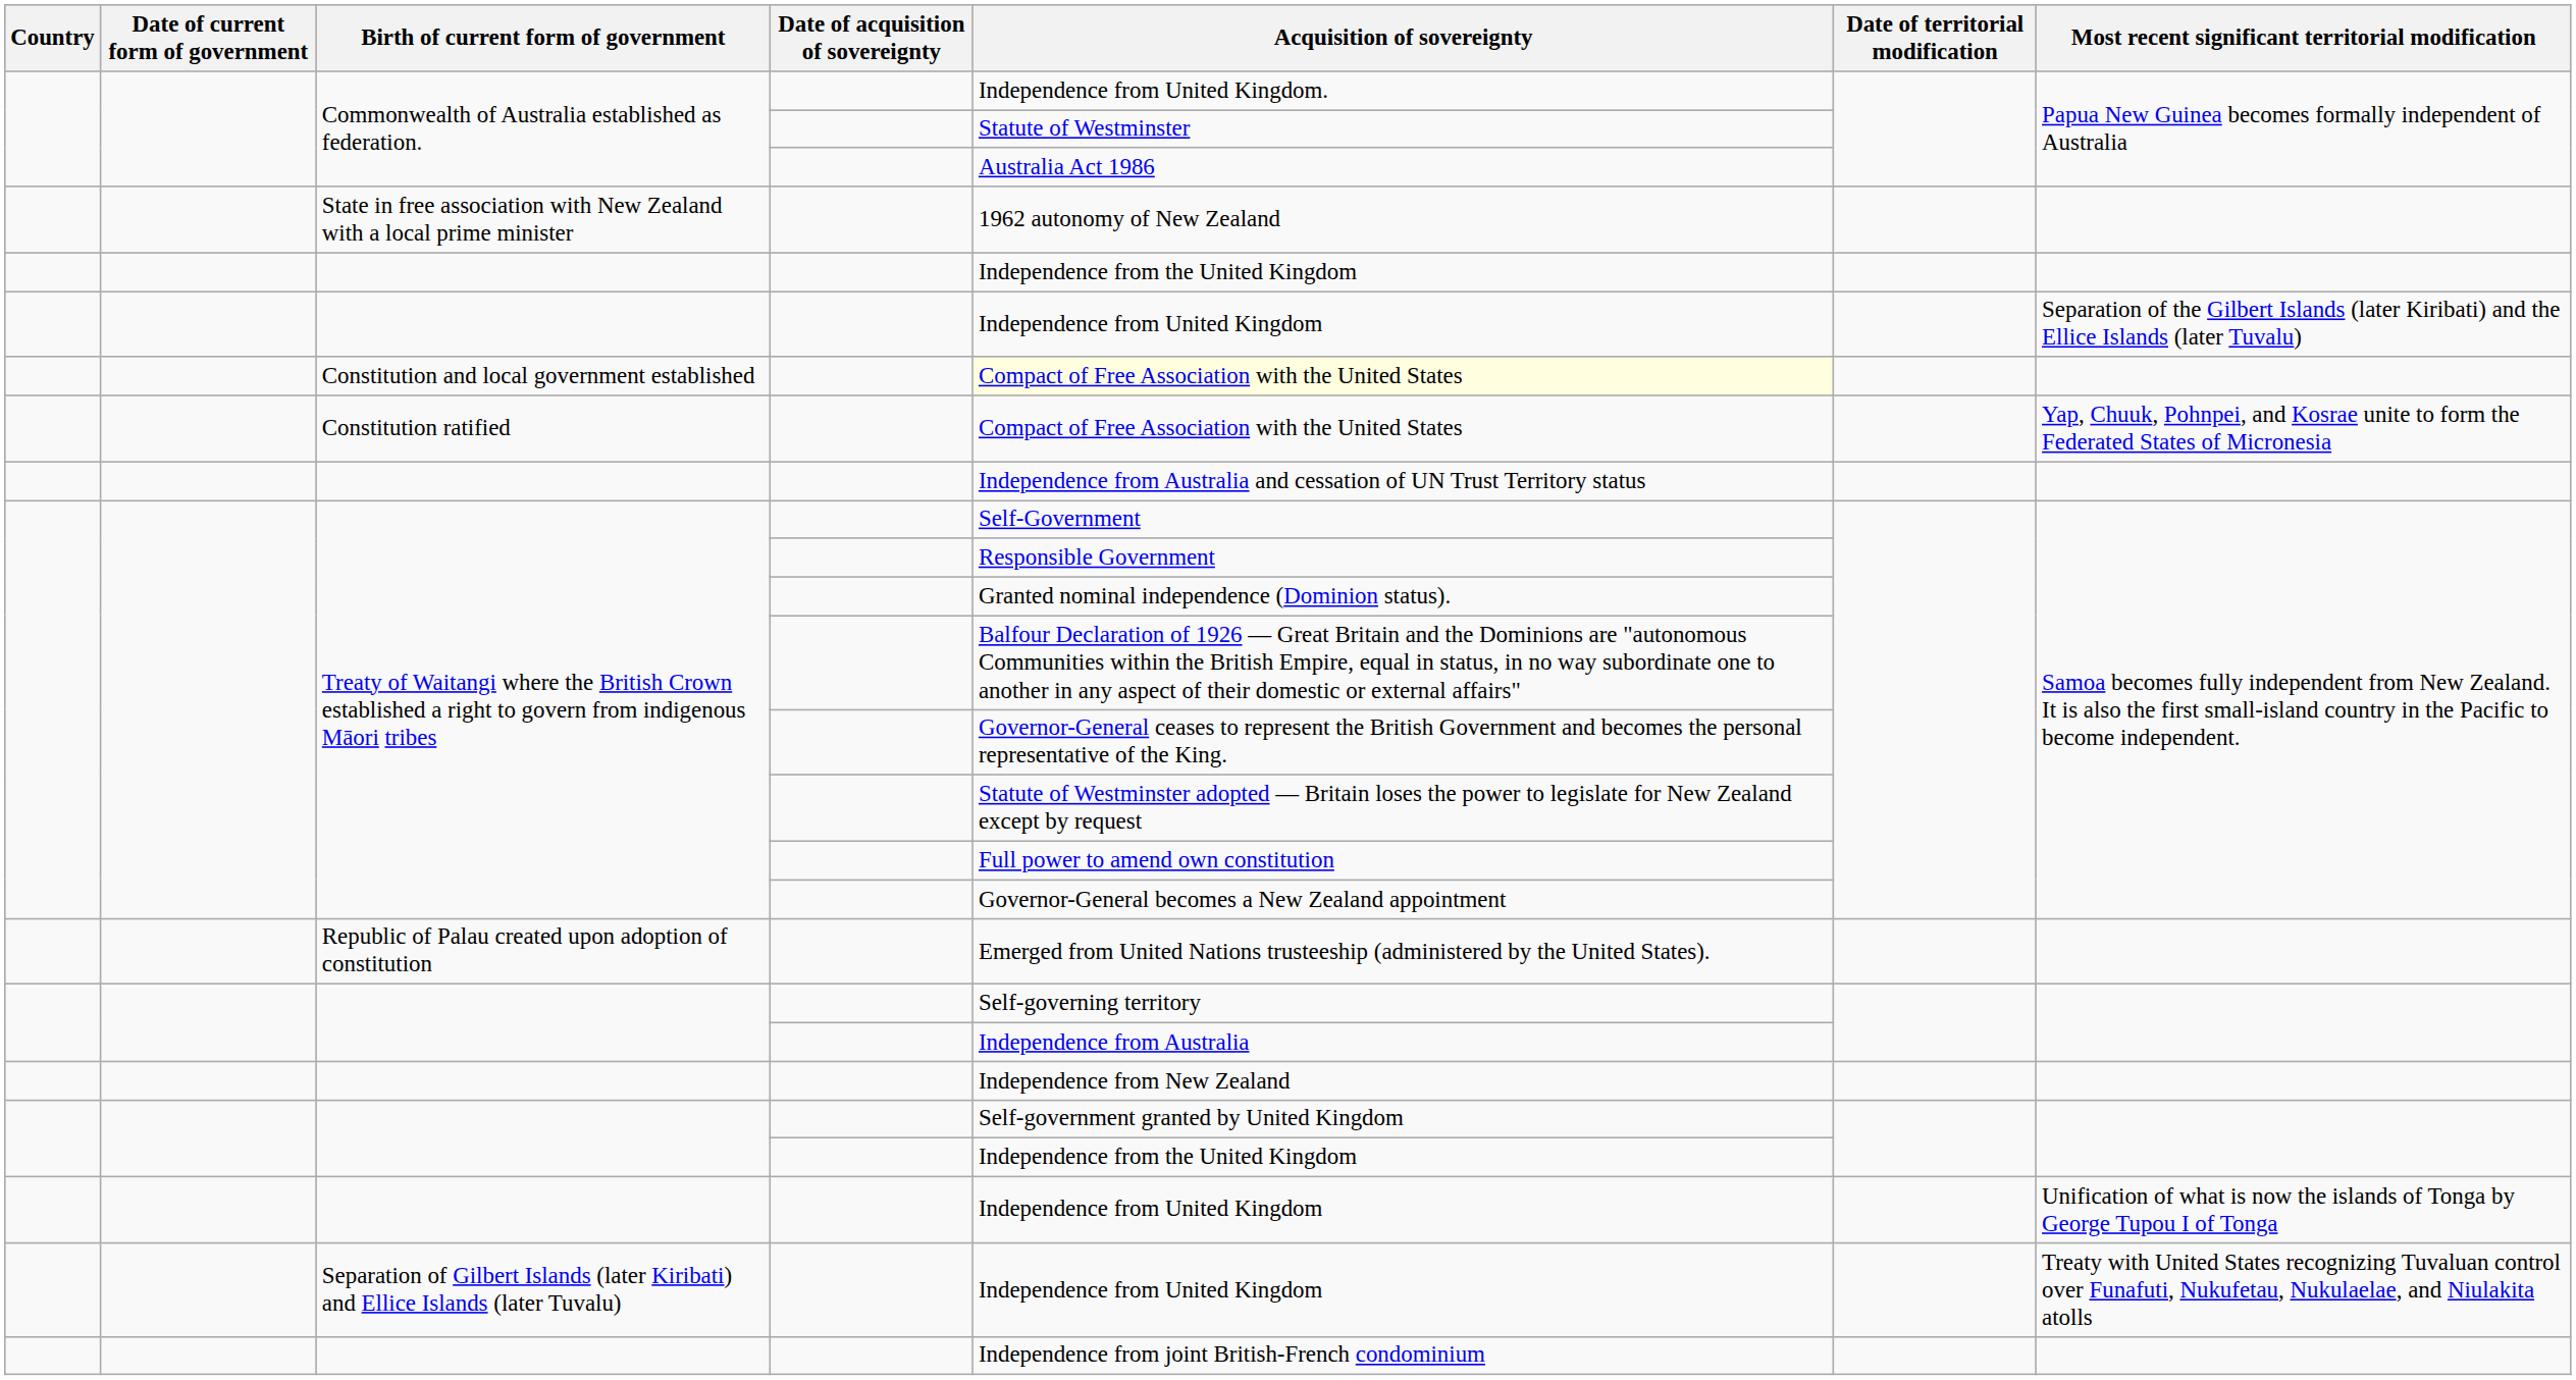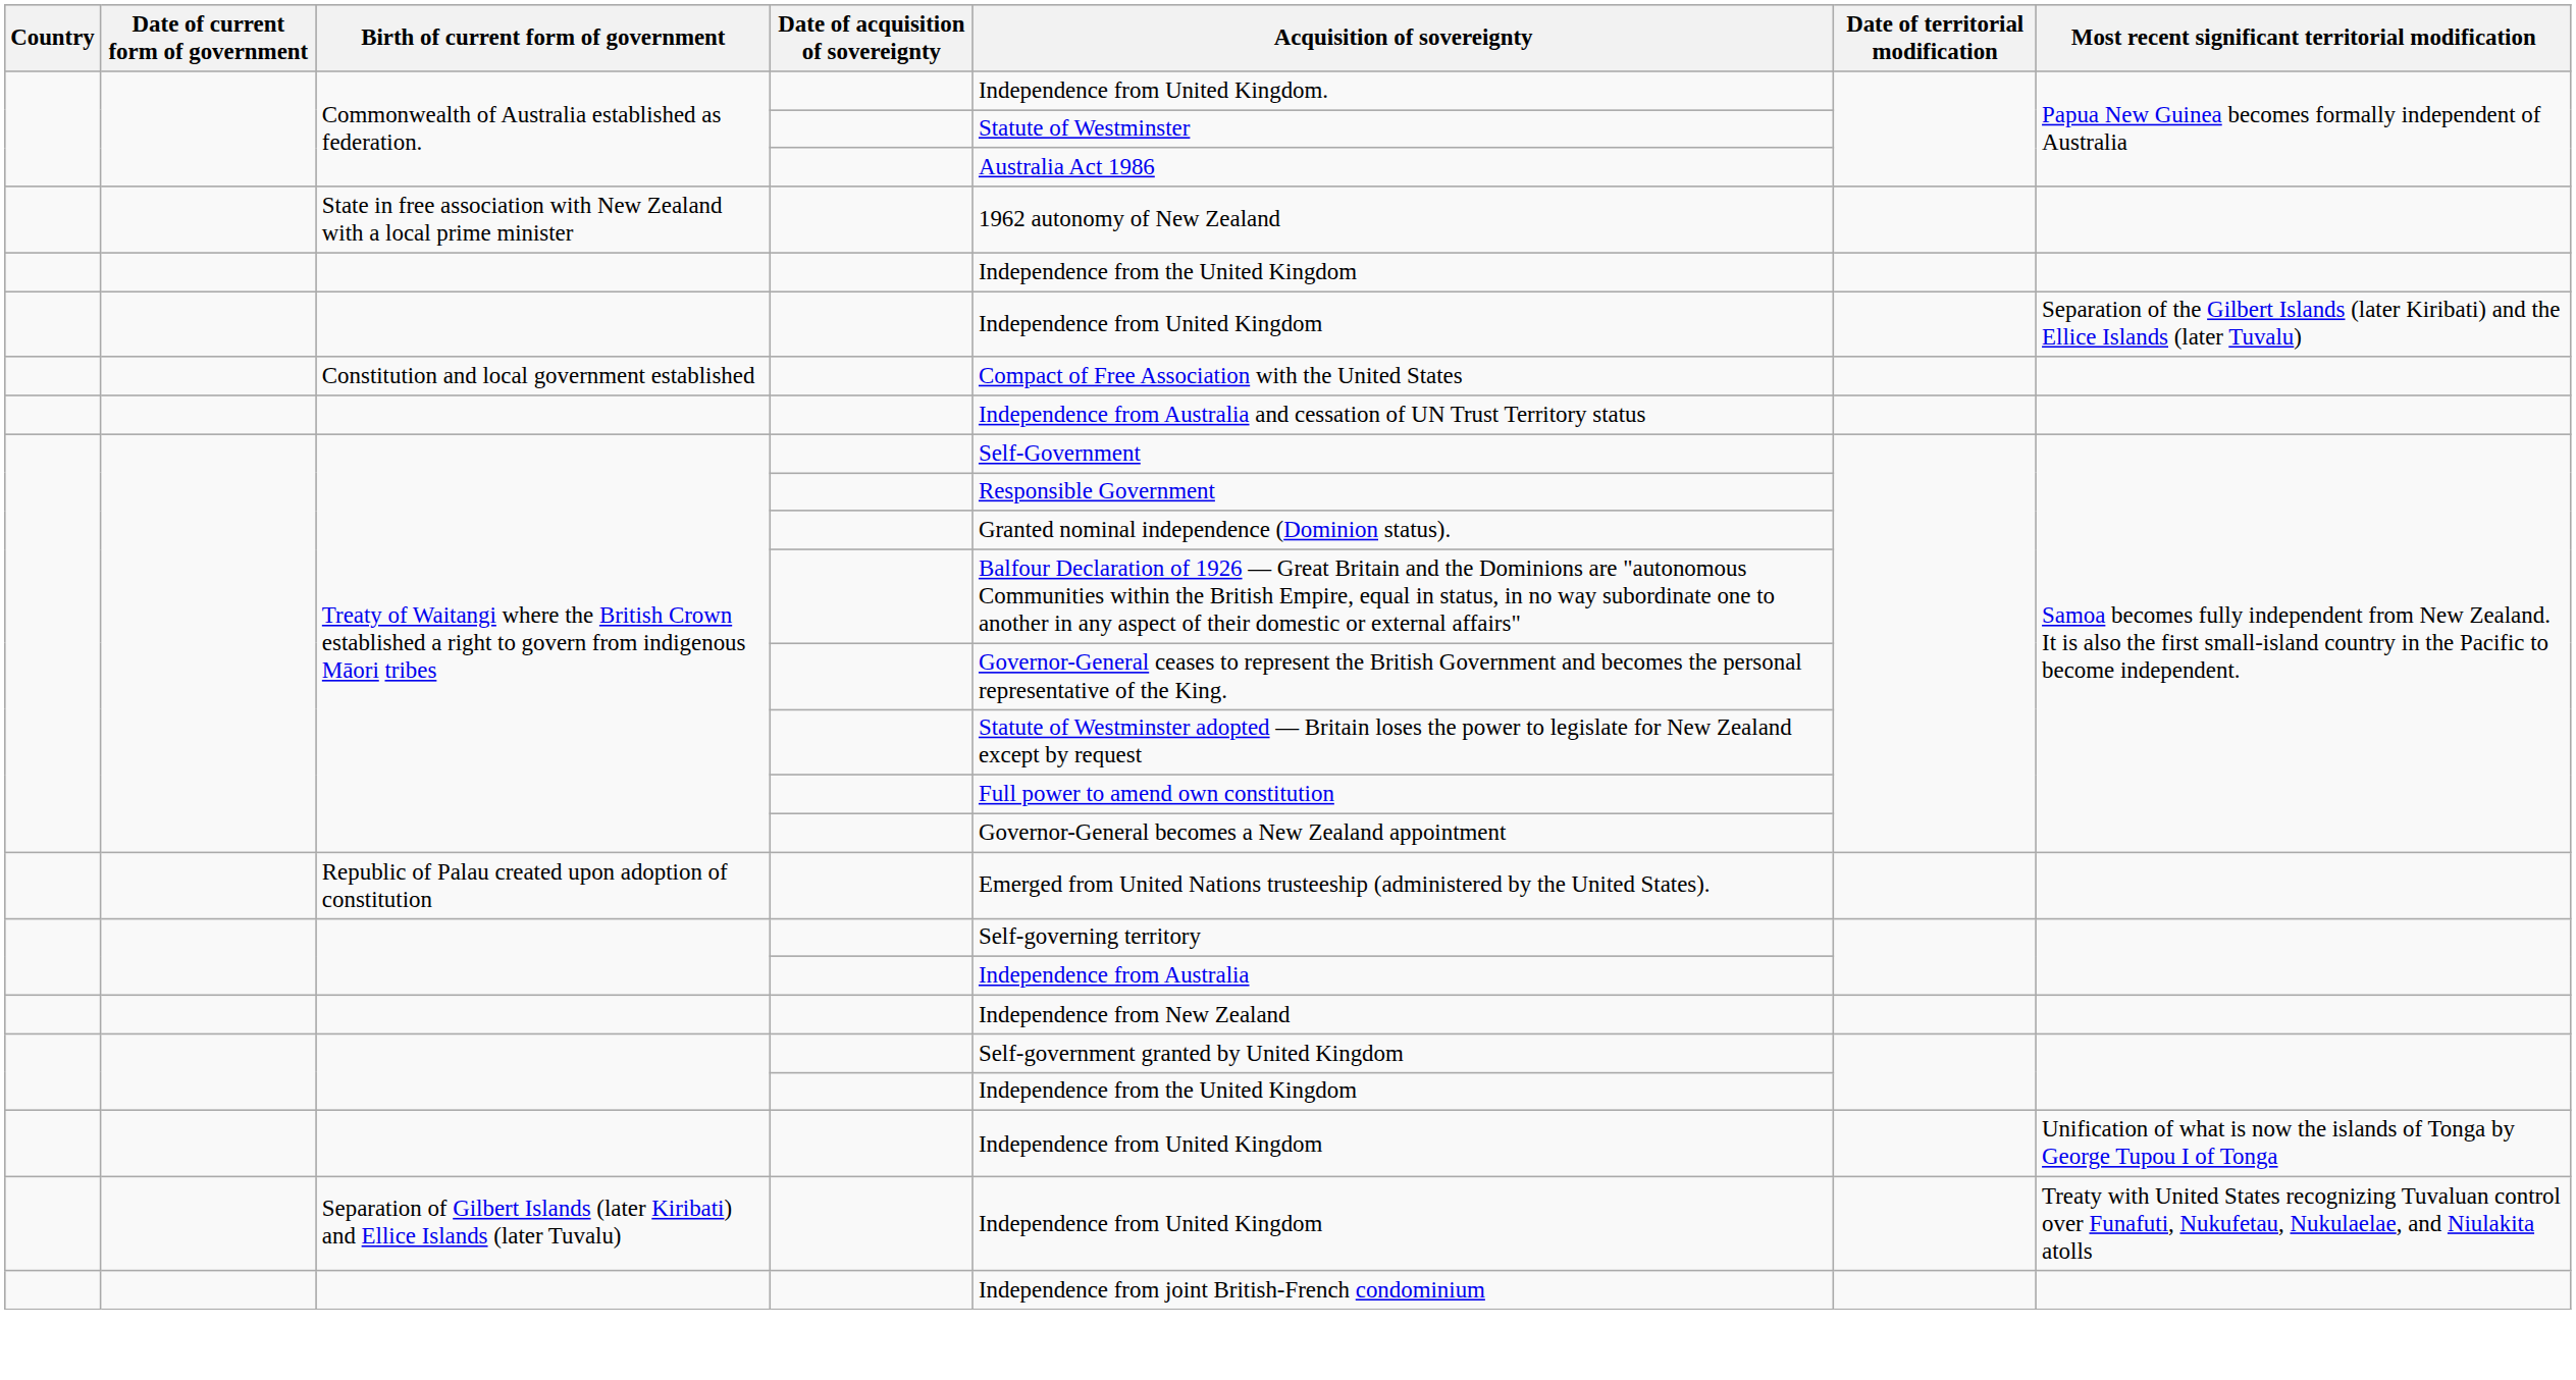Constitution and local government established | Acquisition of sovereignty: lightyellow background -> no background
- row: Constitution ratified | Compact of Free Association with the United States | Yap, Chuuk, Pohnpei, and Kosrae unite to form the Federated States of Micronesia
